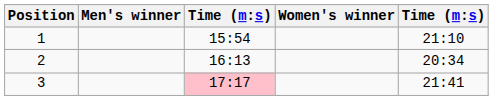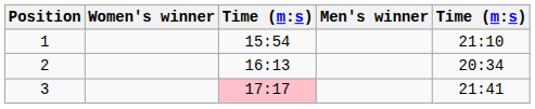columns swapped: Men's winner <-> Women's winner
